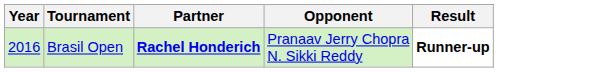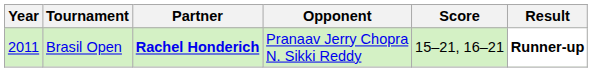+ column: Score | 15–21, 16–21
Brasil Open | Year: 2016 -> 2011
